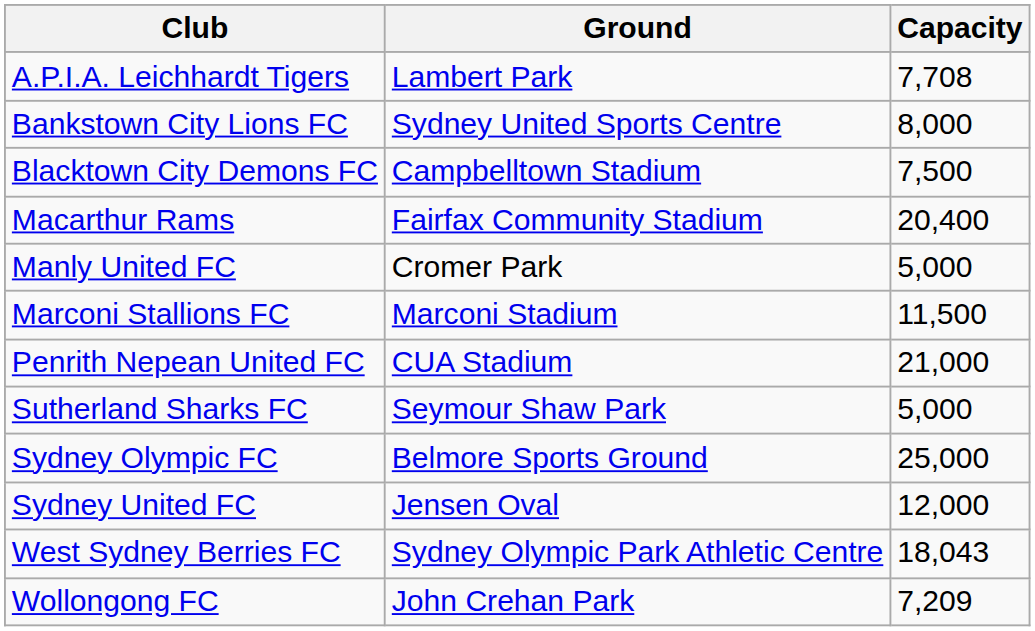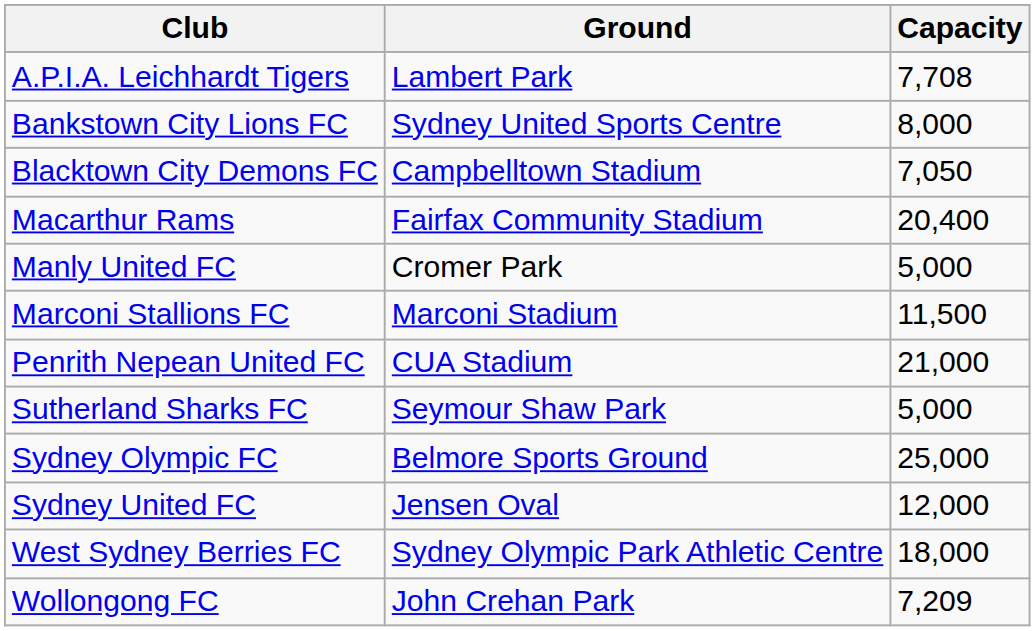Blacktown City Demons FC | Capacity: 7,500 -> 7,050
West Sydney Berries FC | Capacity: 18,043 -> 18,000
